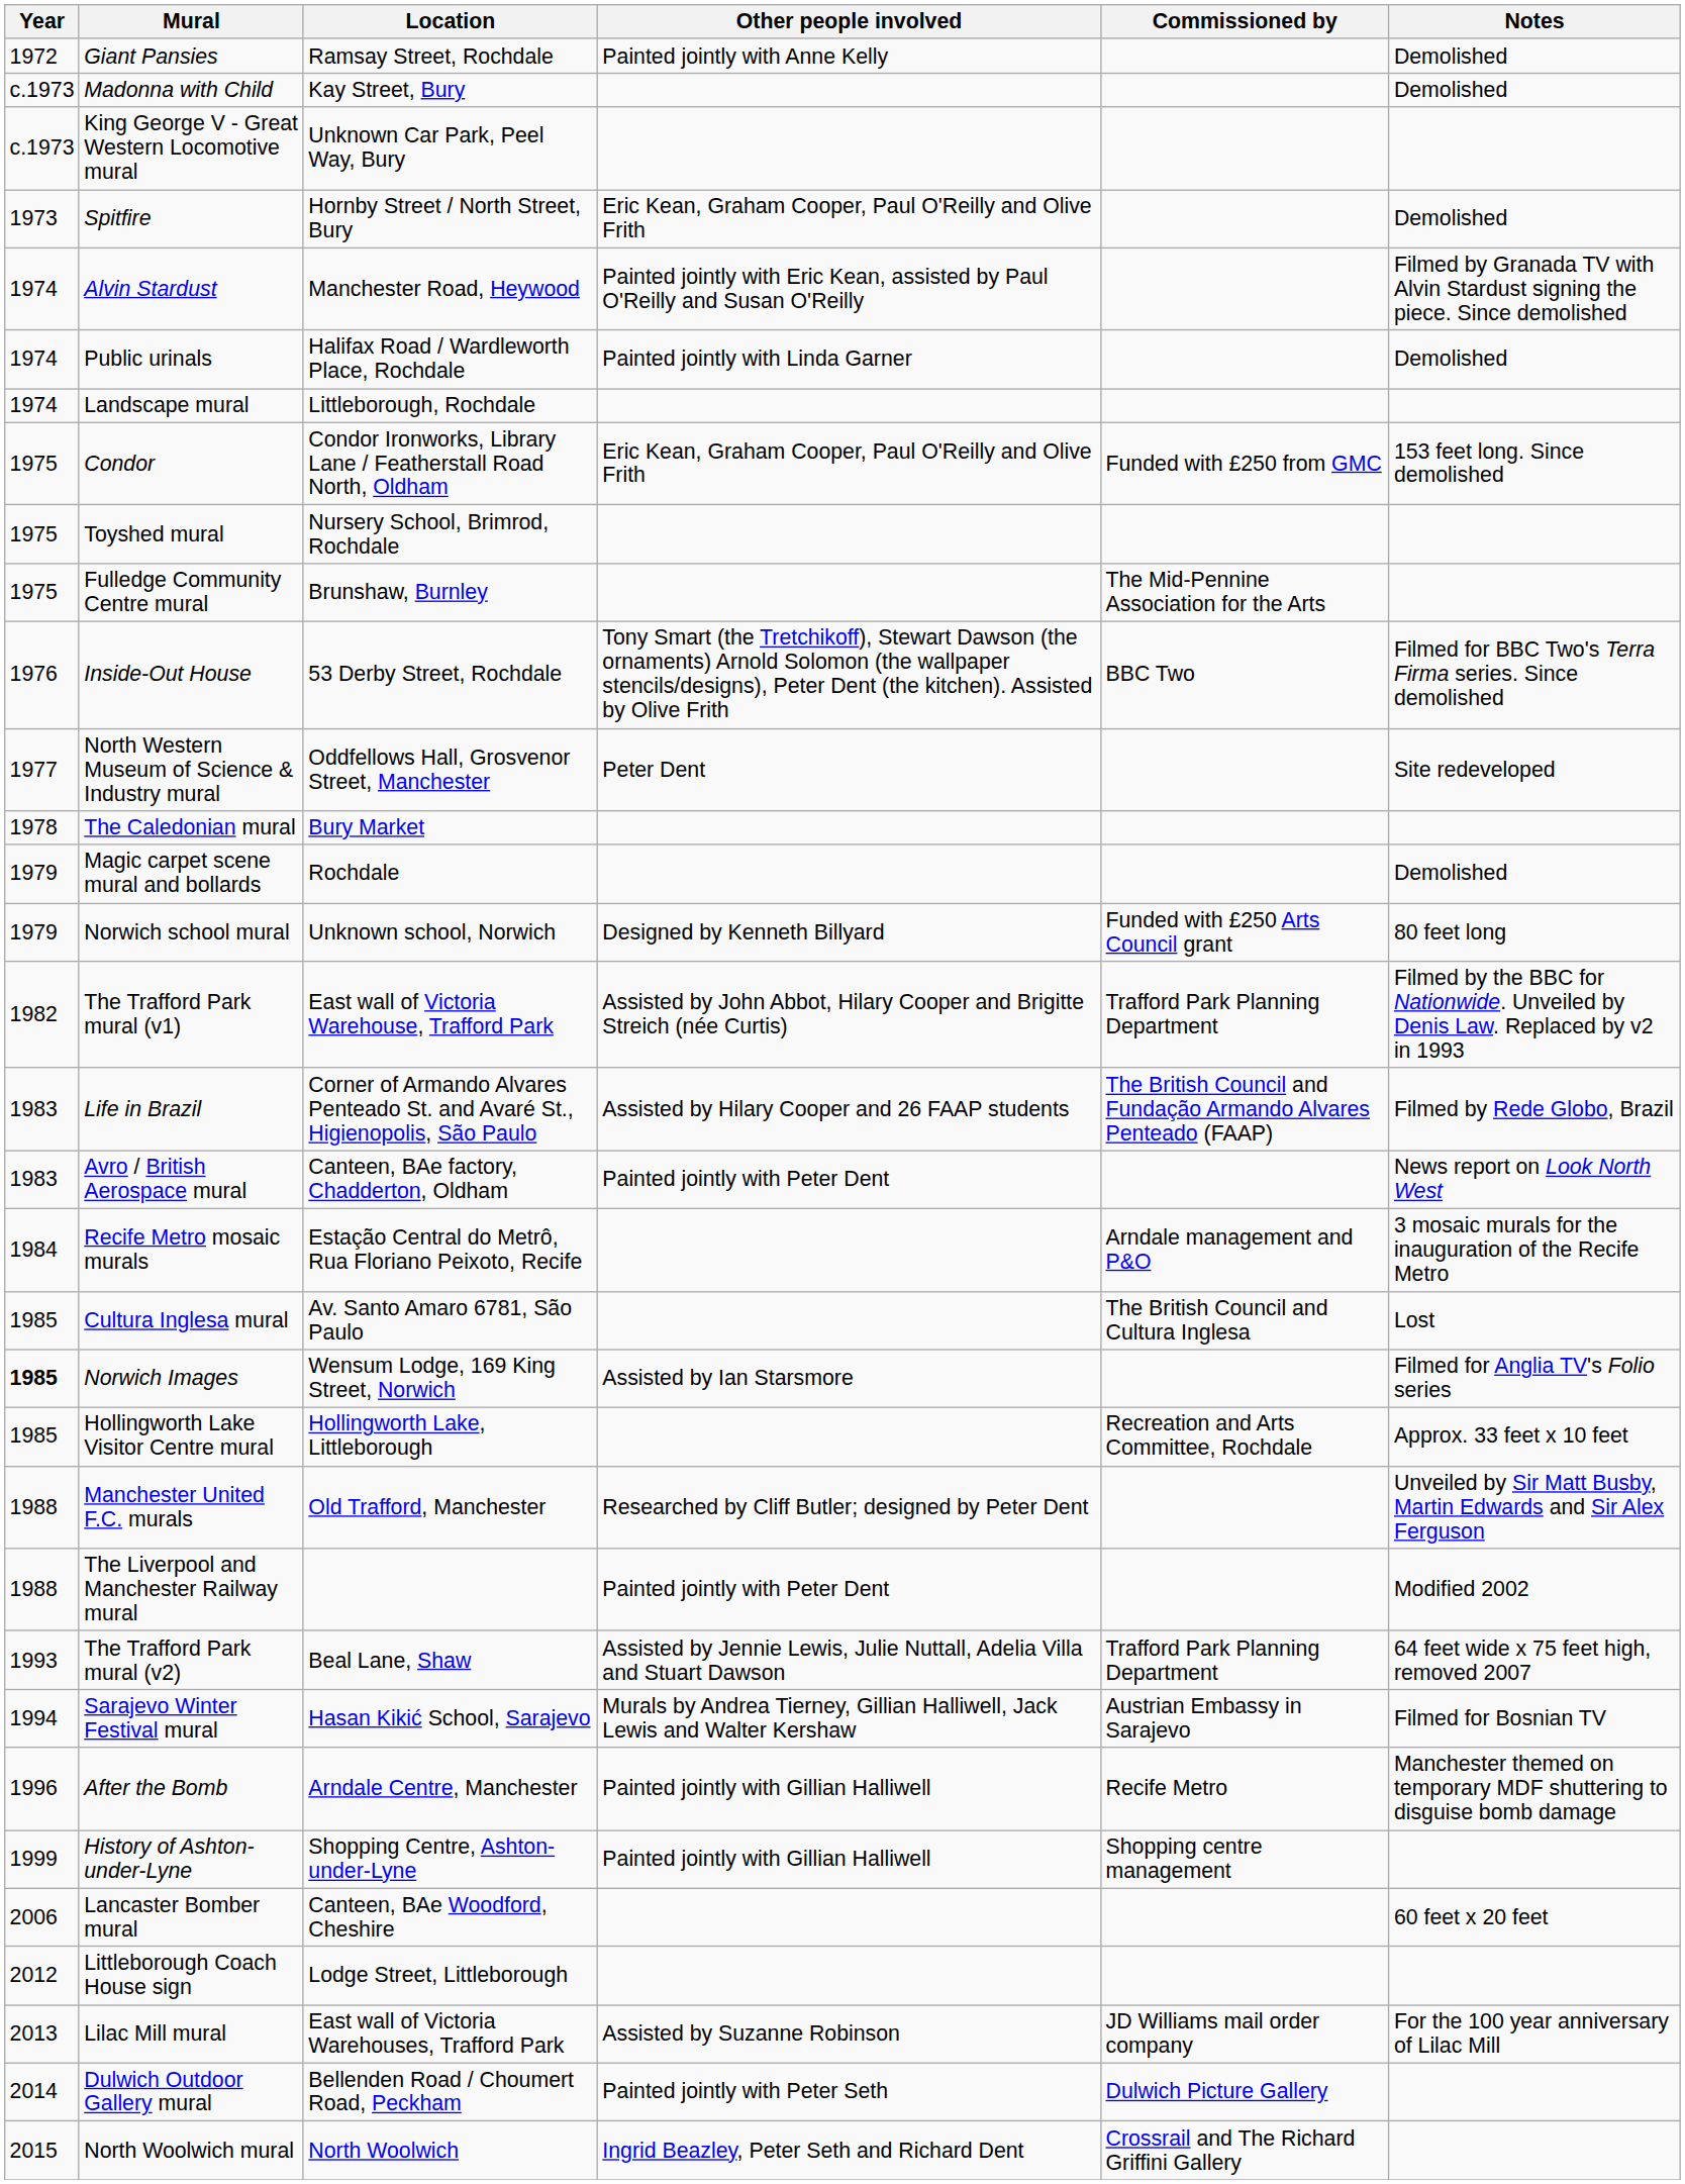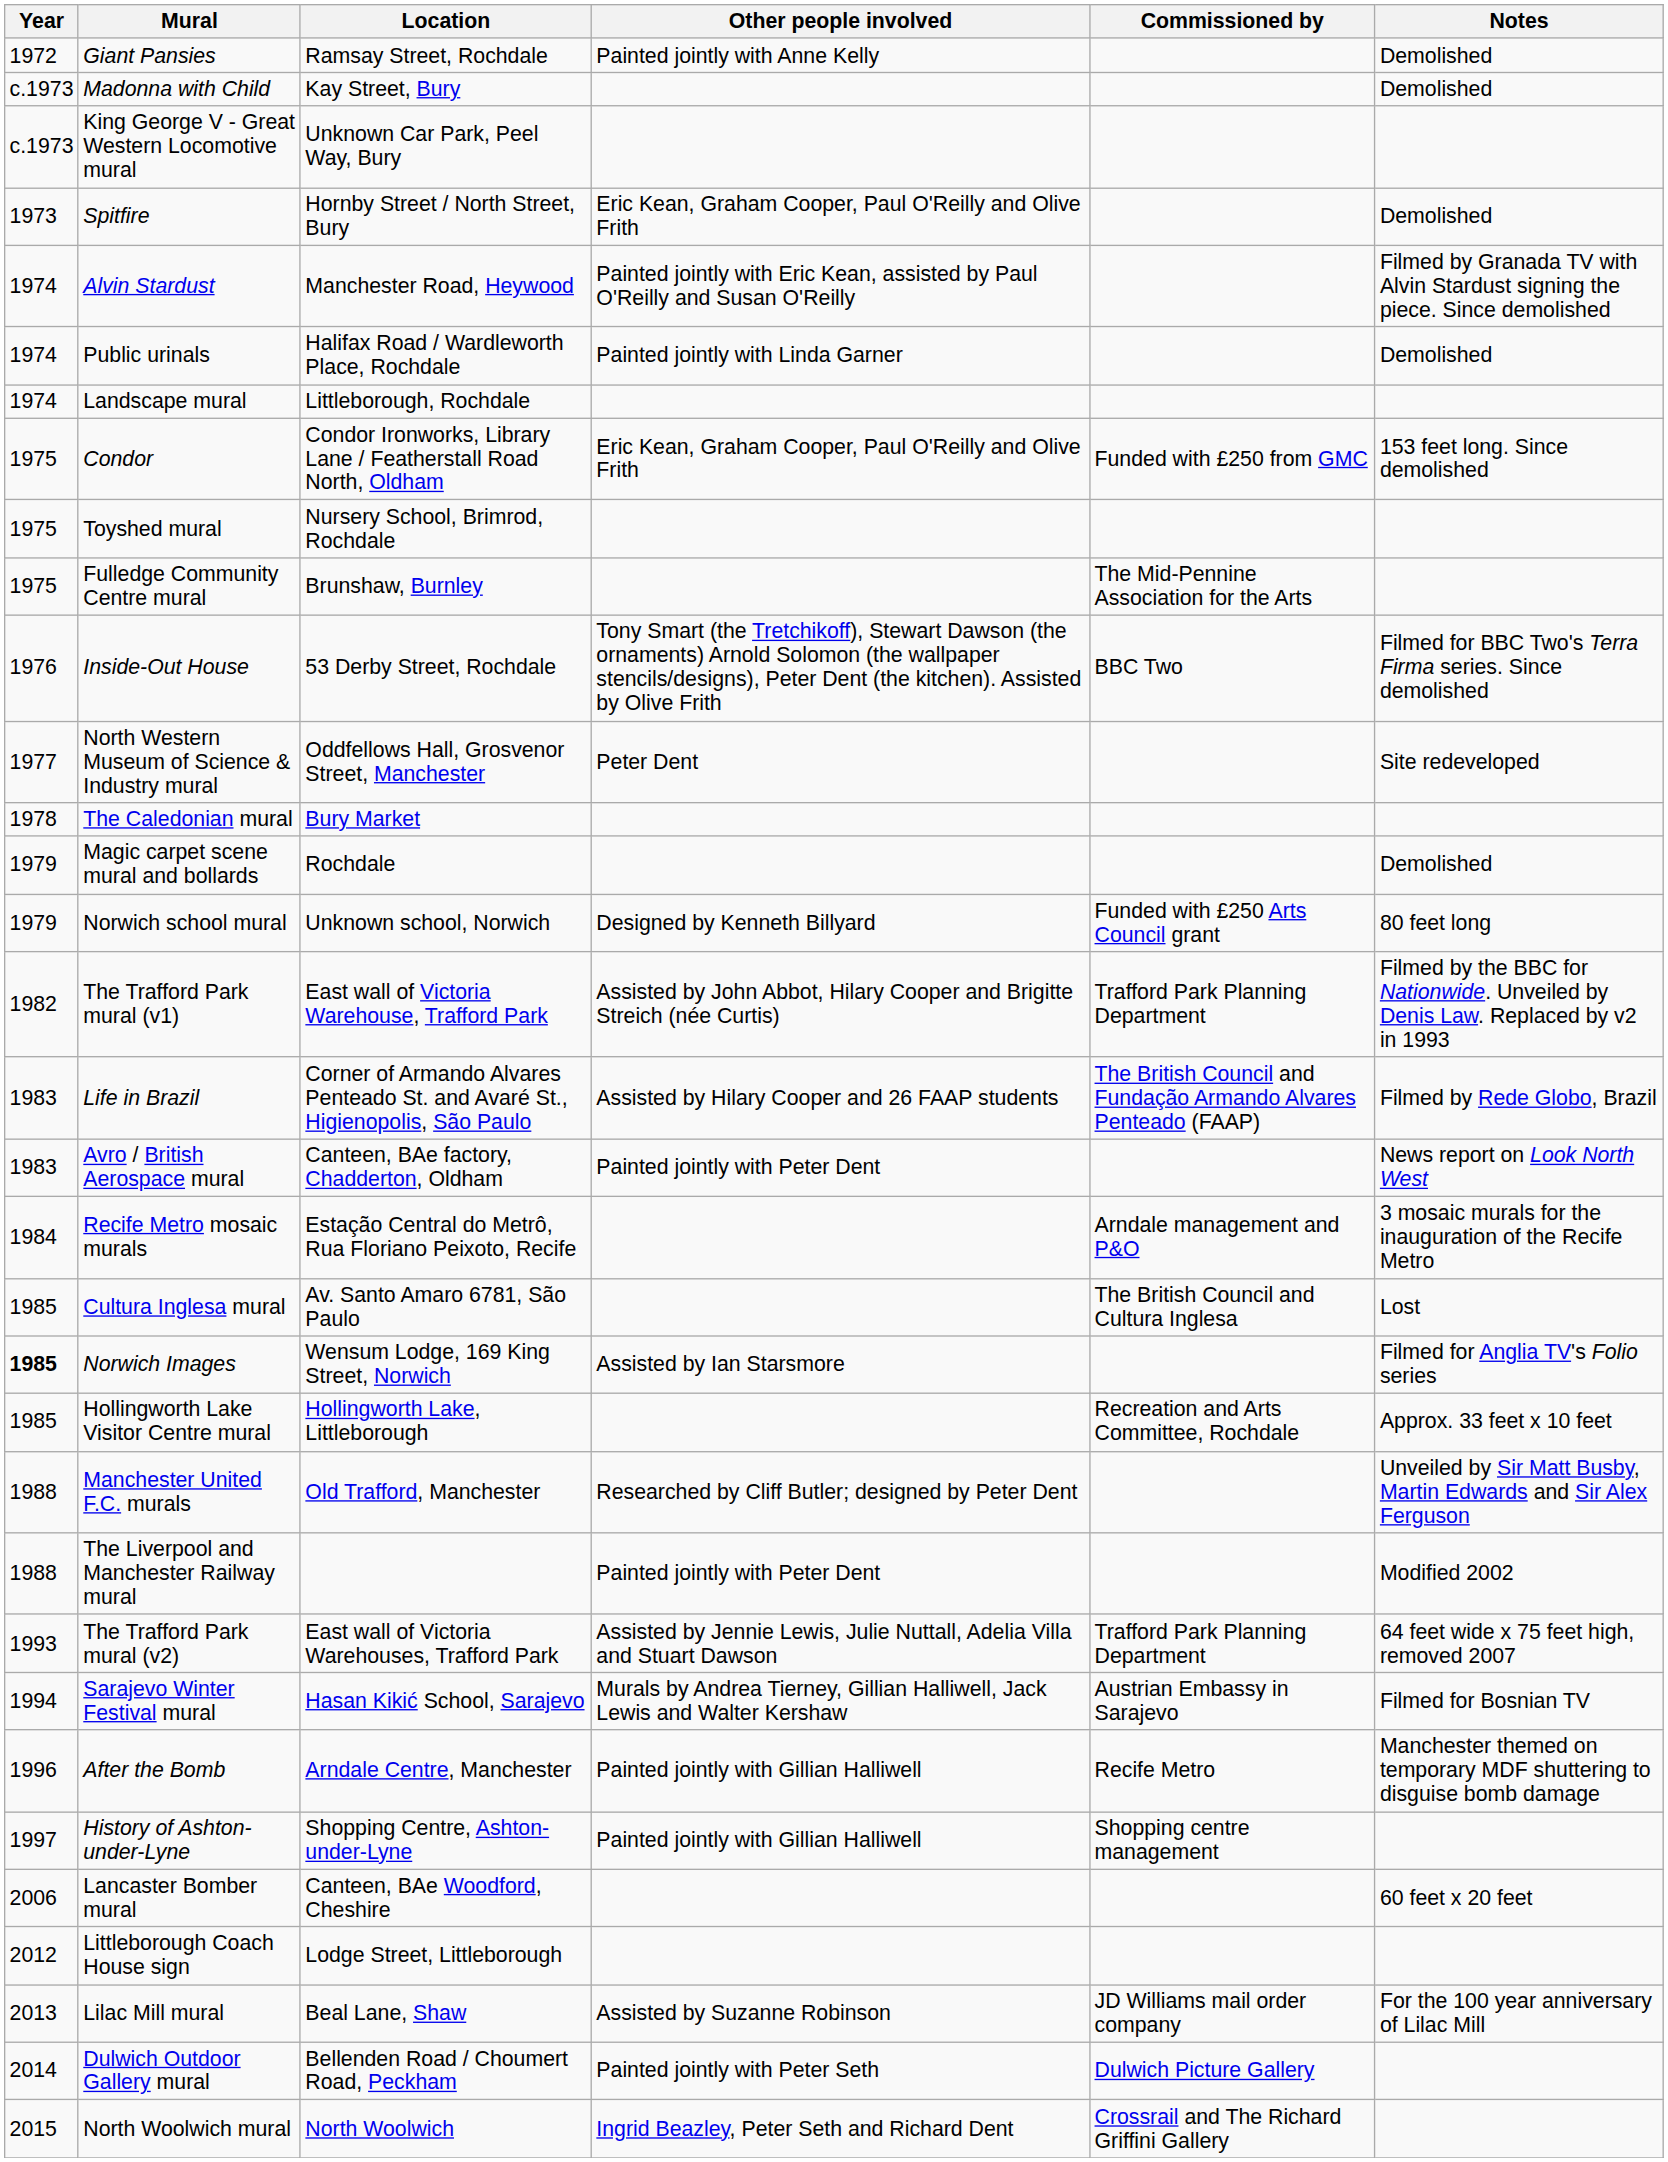The Trafford Park mural (v2) | Location: Beal Lane, Shaw -> East wall of Victoria Warehouses, Trafford Park
History of Ashton-under-Lyne | Year: 1999 -> 1997
Lilac Mill mural | Location: East wall of Victoria Warehouses, Trafford Park -> Beal Lane, Shaw
